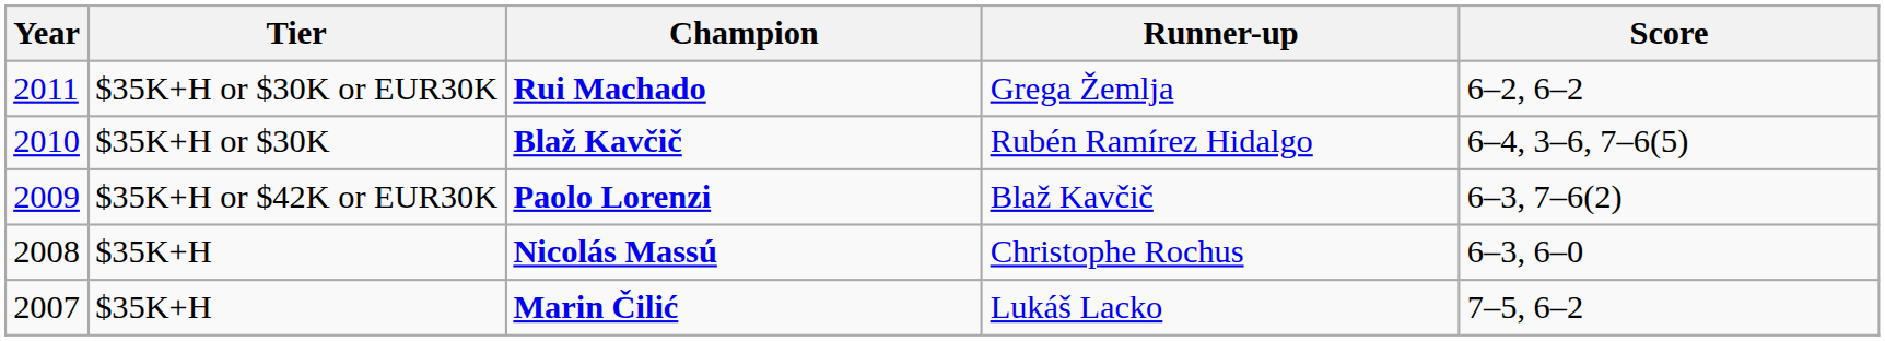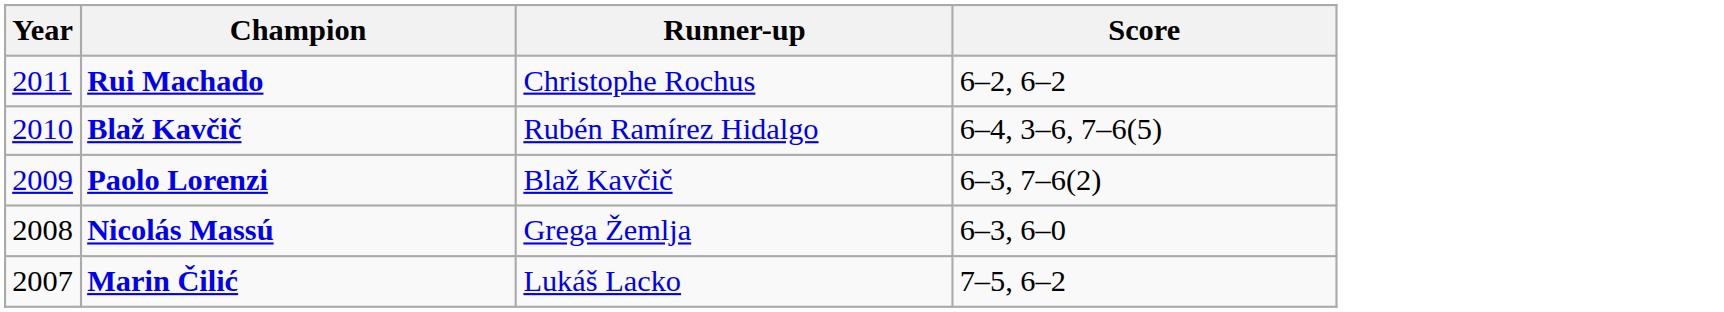- column: Tier | $35K+H or $30K or EUR30K | $35K+H or $30K | $35K+H or $42K or EUR30K | $35K+H | $35K+H
Rui Machado | Runner-up: Grega Žemlja -> Christophe Rochus
Nicolás Massú | Runner-up: Christophe Rochus -> Grega Žemlja
